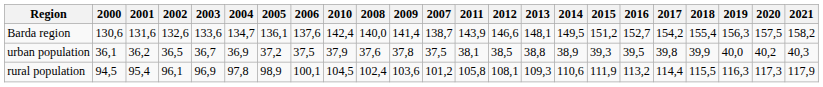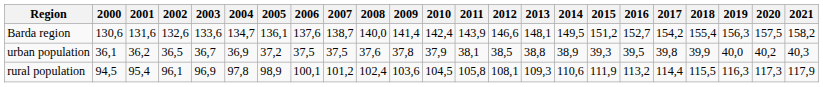columns swapped: 2007 <-> 2010
